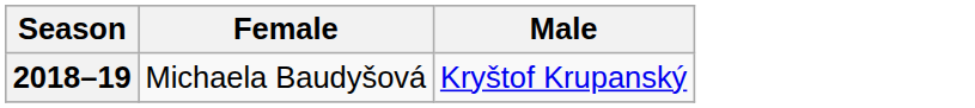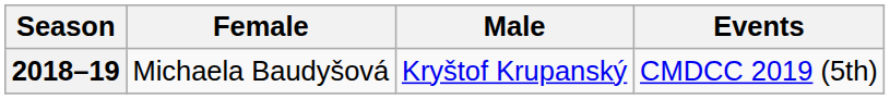+ column: Events | CMDCC 2019 (5th)
